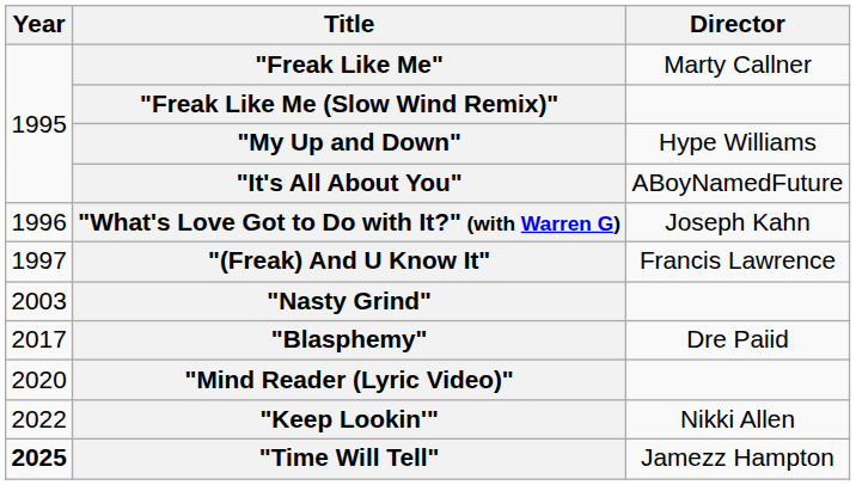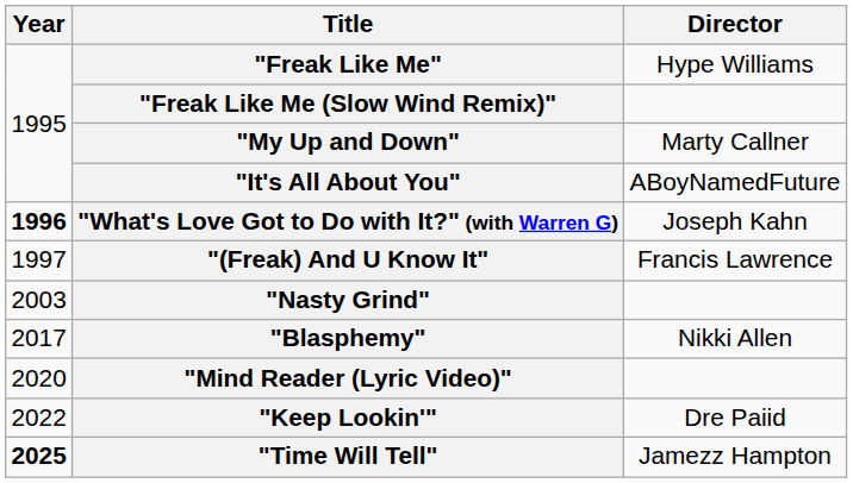"Freak Like Me" | Director: Marty Callner -> Hype Williams
"My Up and Down" | Director: Hype Williams -> Marty Callner
"What's Love Got to Do with It?" (with Warren G) | Year: normal -> bold
"Blasphemy" | Director: Dre Paiid -> Nikki Allen
"Keep Lookin'" | Director: Nikki Allen -> Dre Paiid
